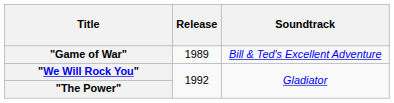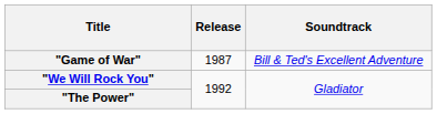"Game of War" | Release: 1989 -> 1987
